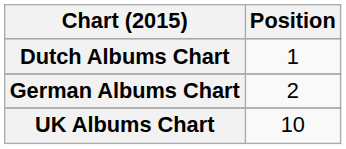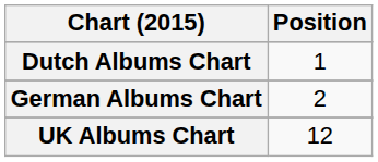UK Albums Chart | Position: 10 -> 12
